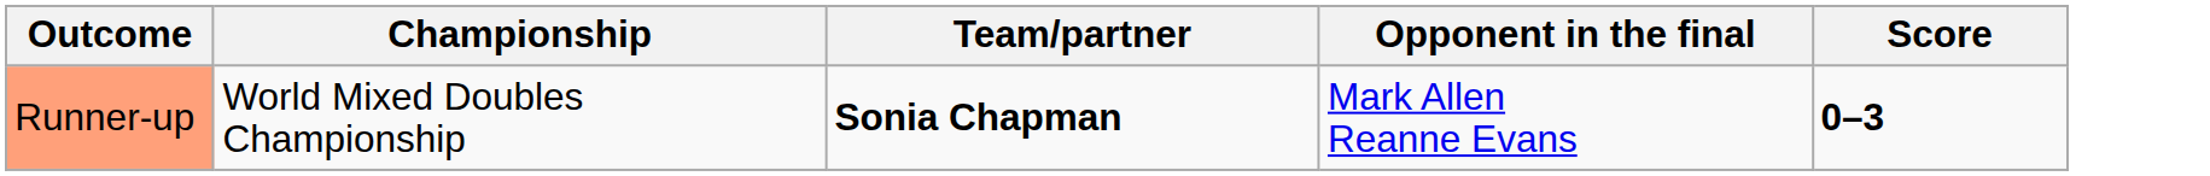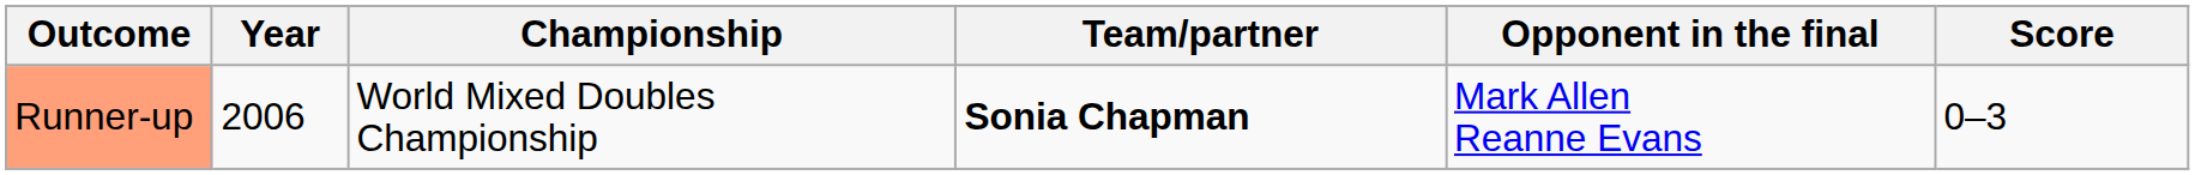+ column: Year | 2006
Runner-up | Score: bold -> normal
